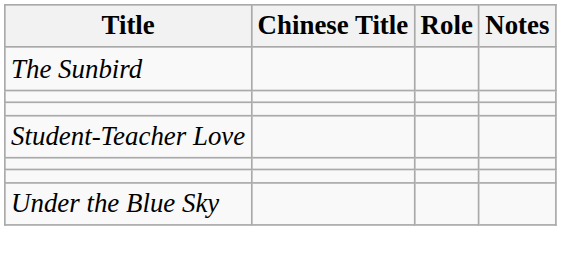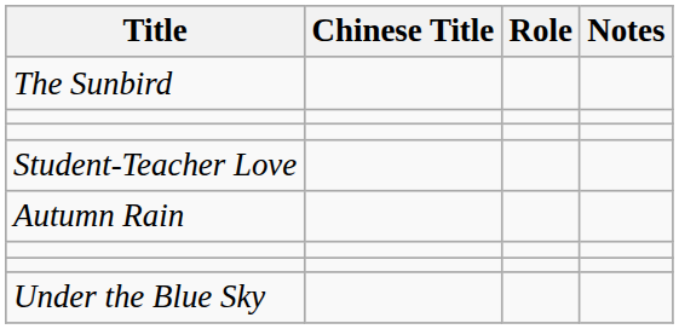+ row: Autumn Rain
